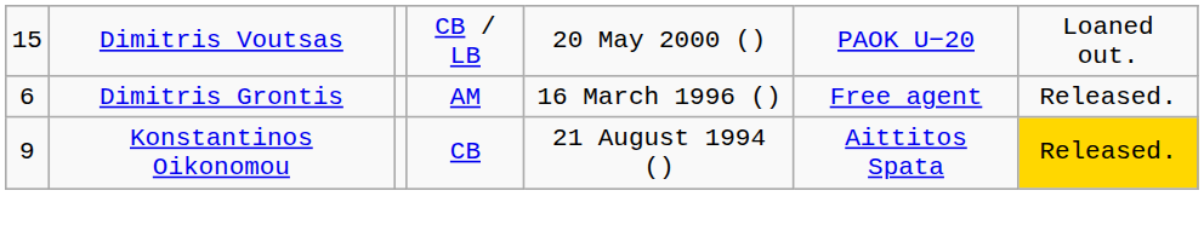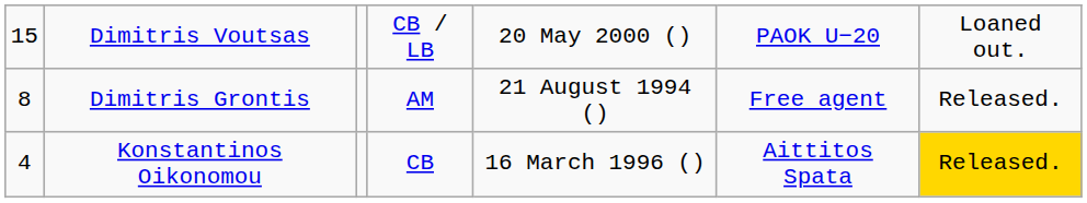Dimitris Grontis | column 1: 6 -> 8
Dimitris Grontis | column 5: 16 March 1996 () -> 21 August 1994 ()
Konstantinos Oikonomou | column 1: 9 -> 4
Konstantinos Oikonomou | column 5: 21 August 1994 () -> 16 March 1996 ()
